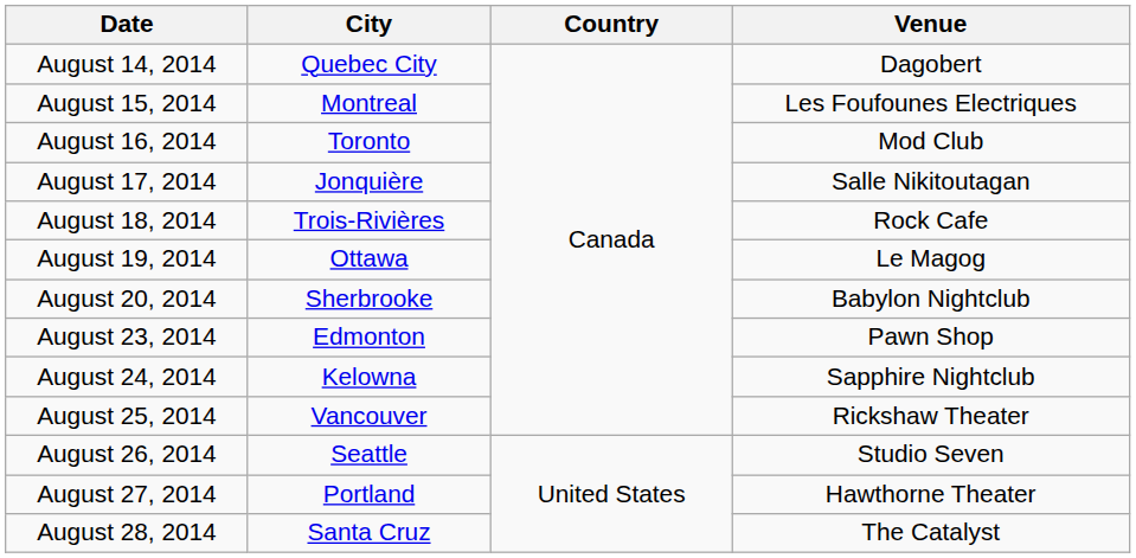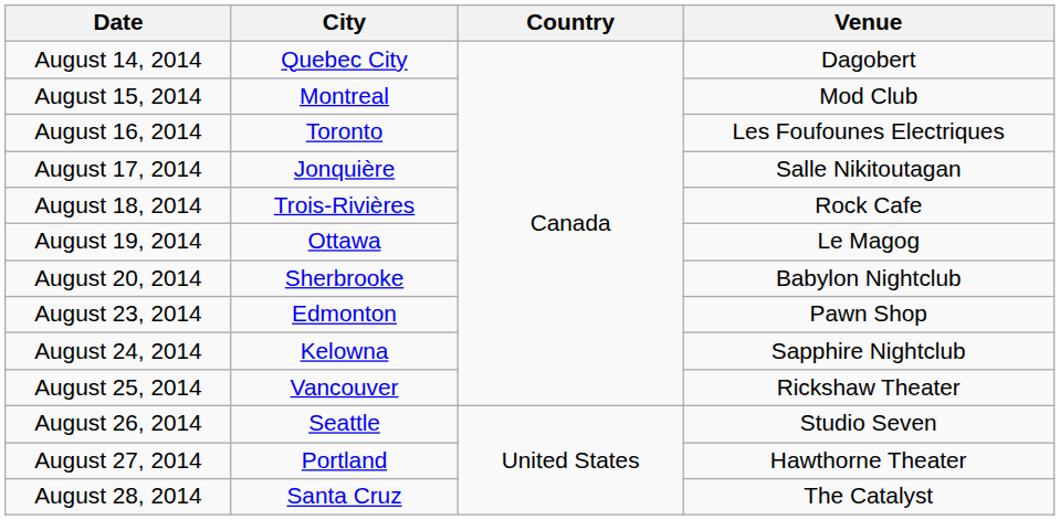August 15, 2014 | Venue: Les Foufounes Electriques -> Mod Club
August 16, 2014 | Venue: Mod Club -> Les Foufounes Electriques
